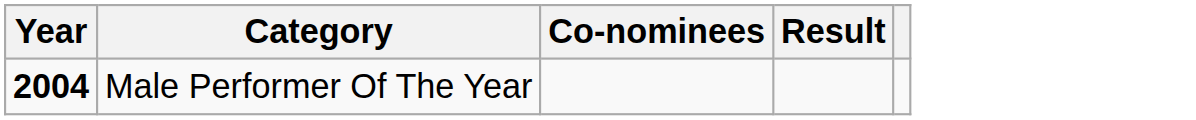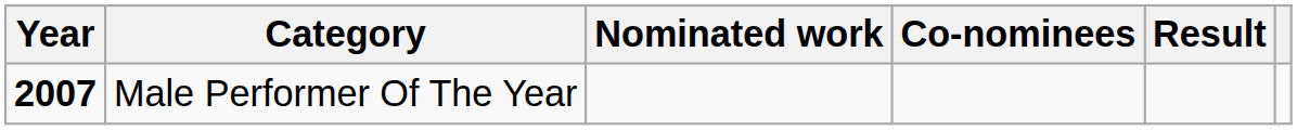+ column: Nominated work
Male Performer Of The Year | Year: 2004 -> 2007
